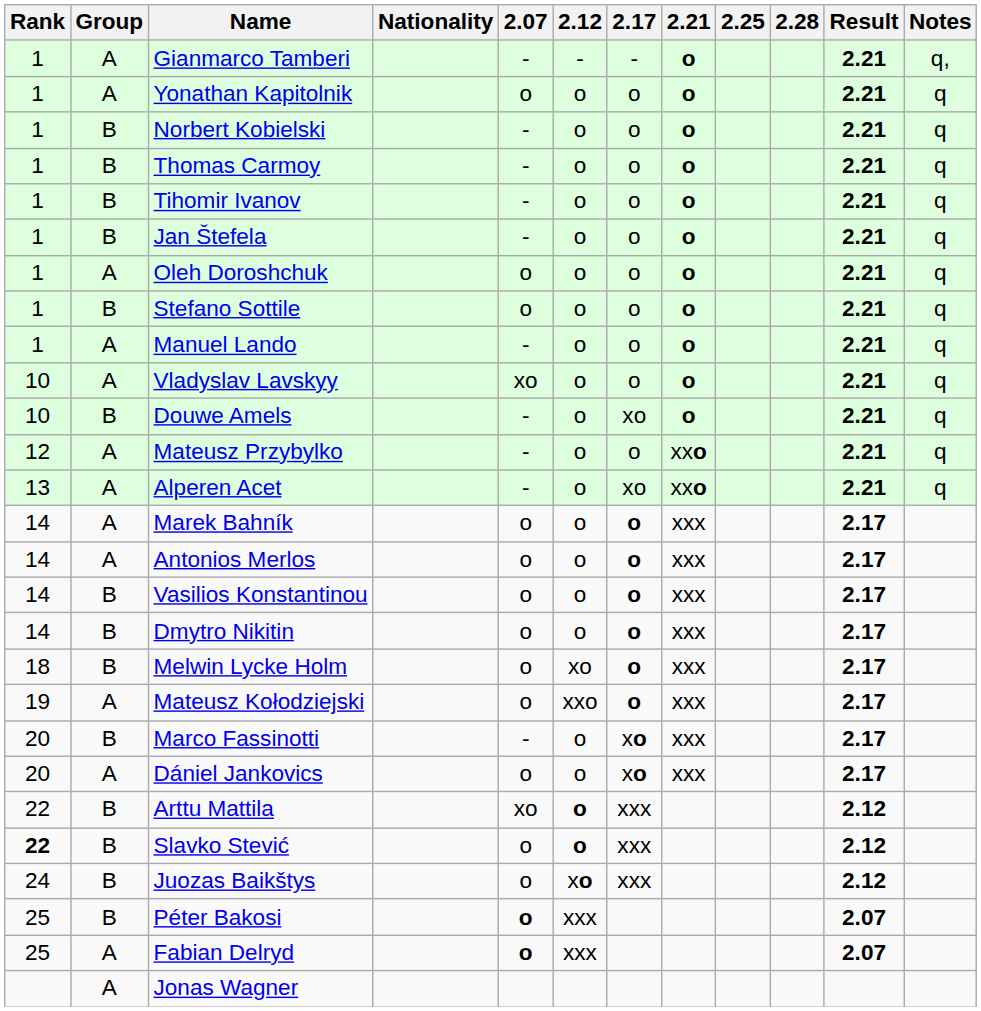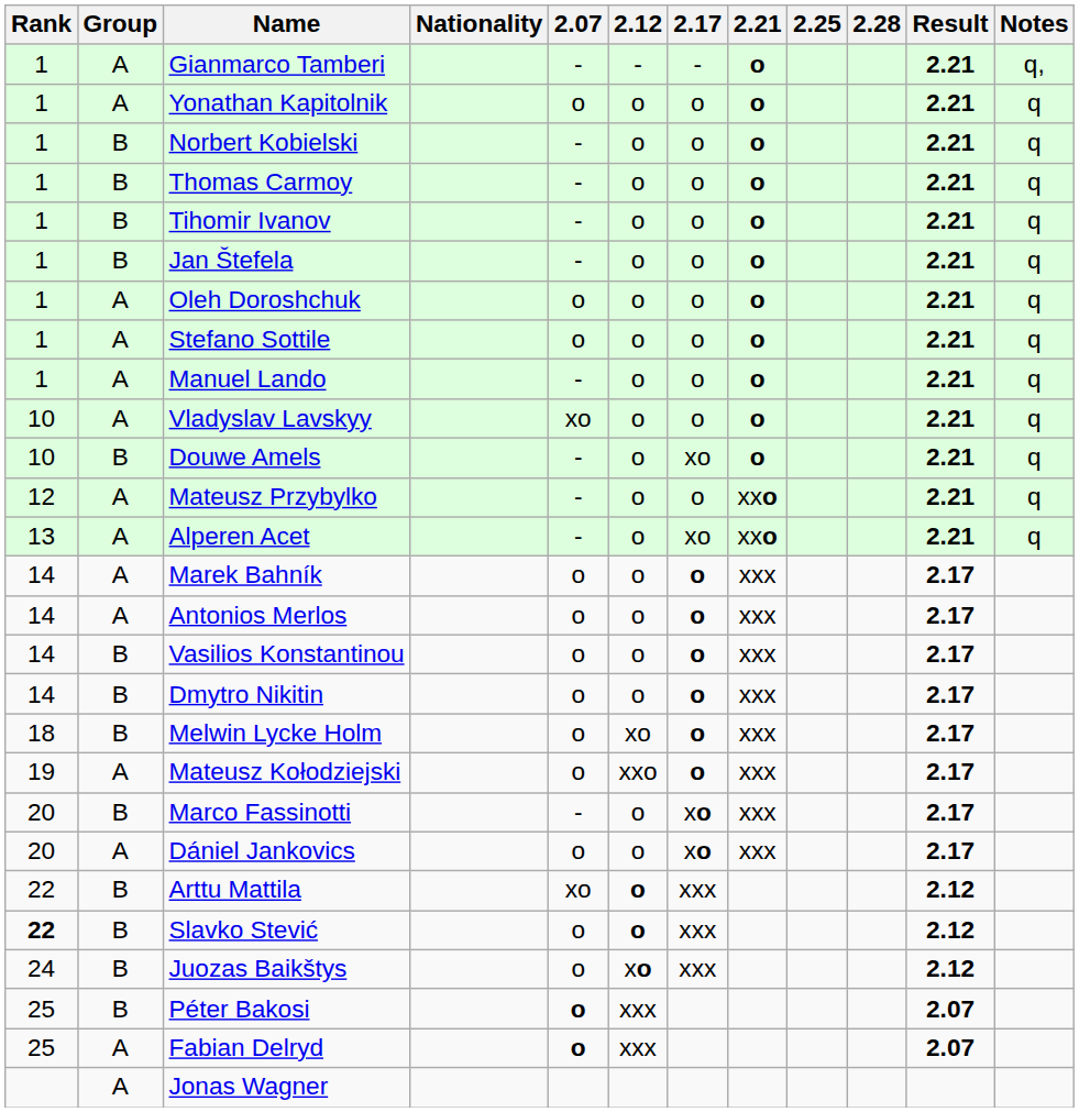Stefano Sottile | Group: B -> A
